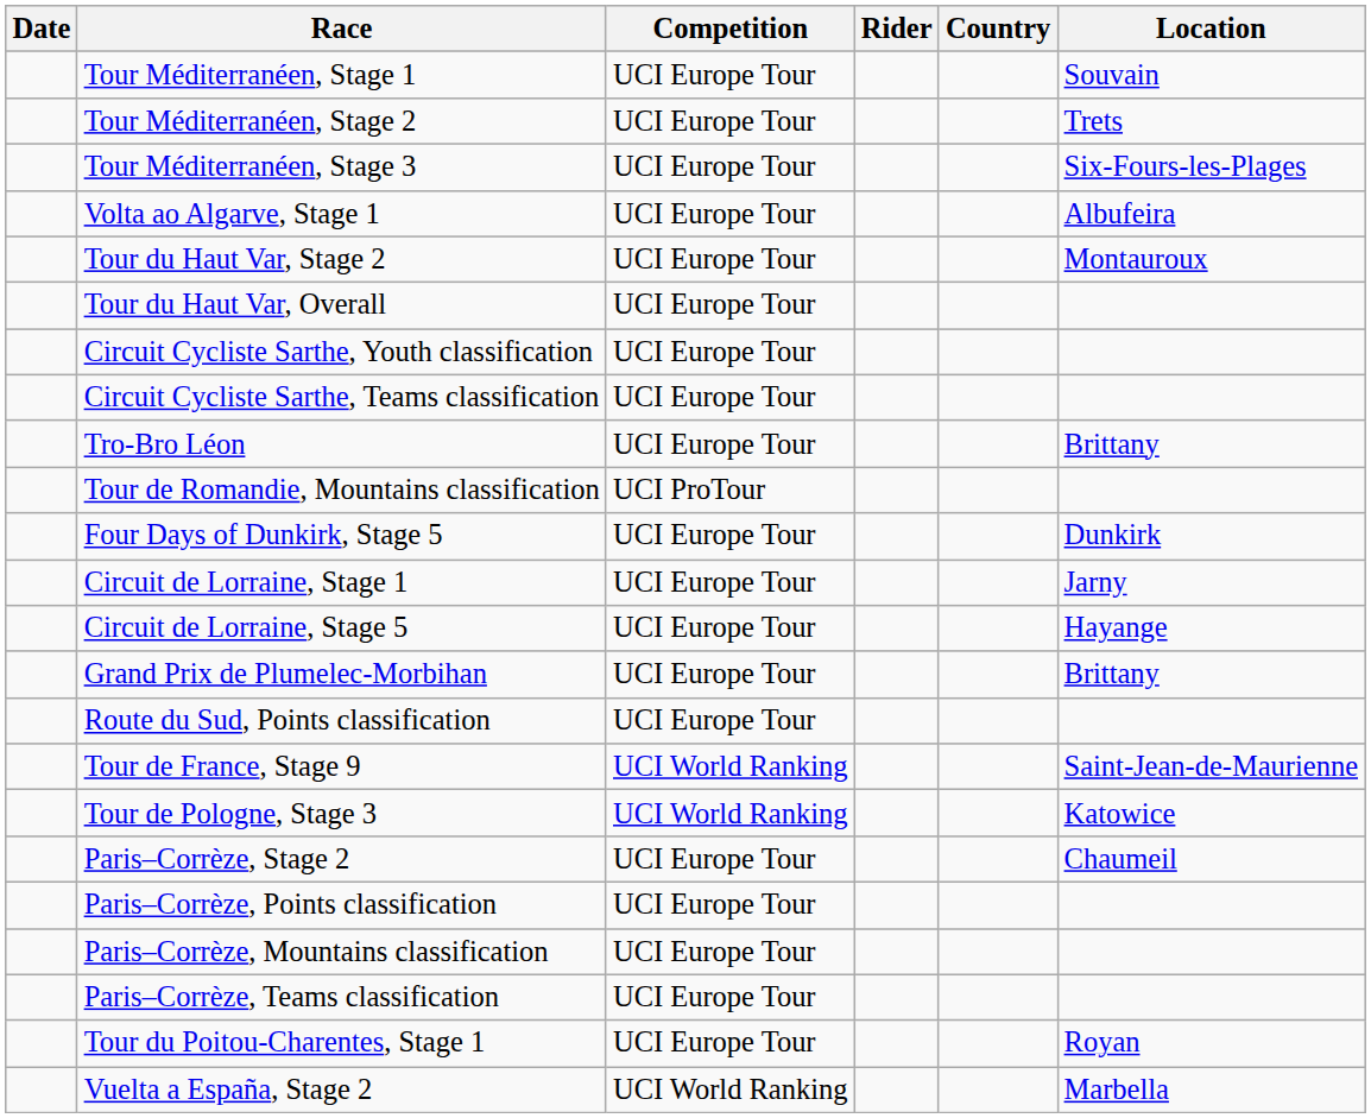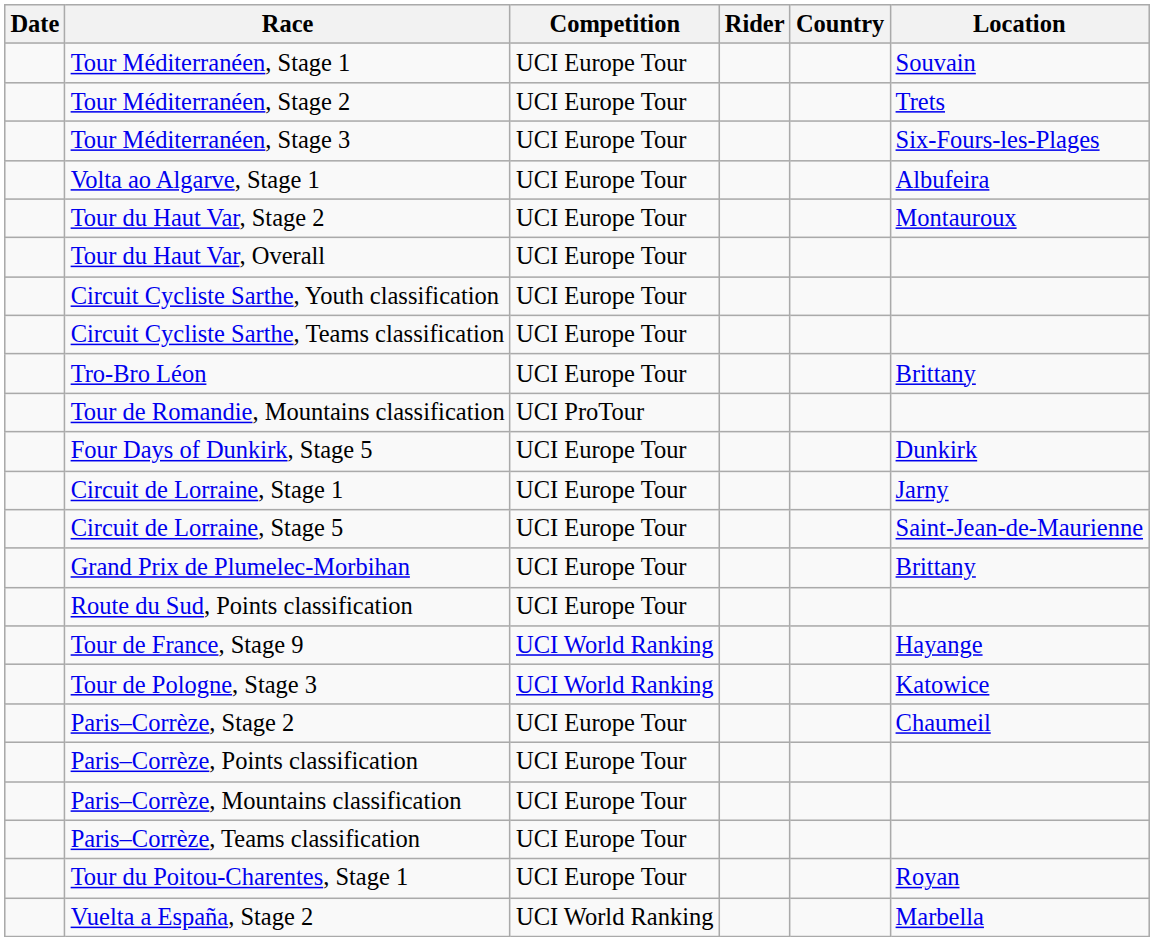Circuit de Lorraine, Stage 5 | Location: Hayange -> Saint-Jean-de-Maurienne
Tour de France, Stage 9 | Location: Saint-Jean-de-Maurienne -> Hayange
